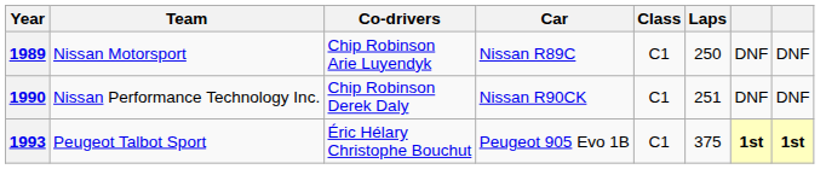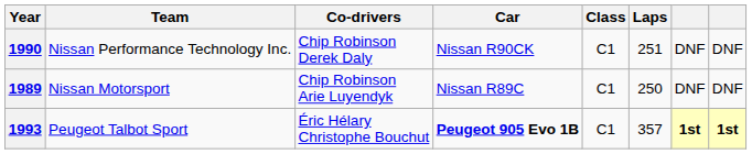rows swapped: 1989 <-> 1990
1993 | Car: normal -> bold
1993 | Laps: 375 -> 357
